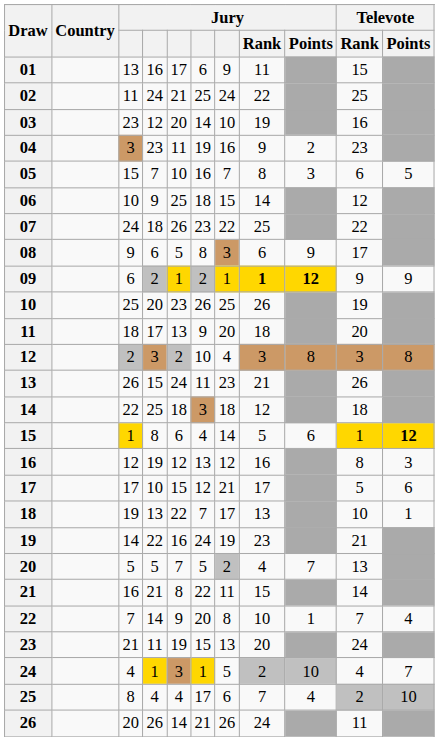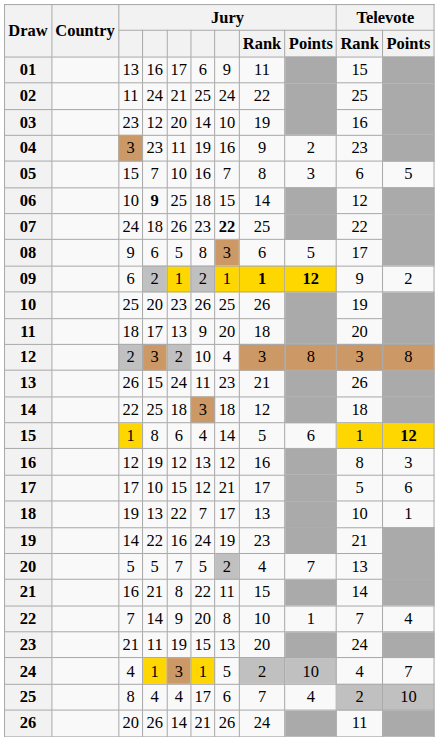06 | column 4: normal -> bold
07 | column 7: normal -> bold
08 | Jury / Points: 9 -> 5
09 | Televote / Points: 9 -> 2
